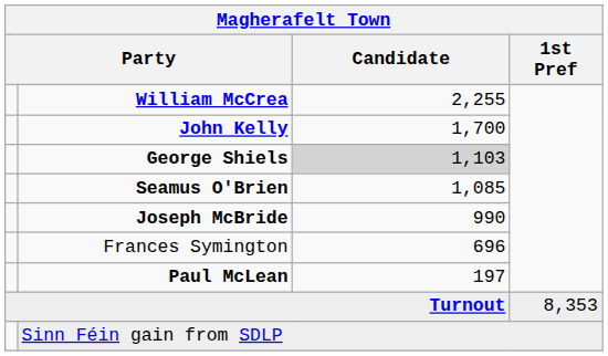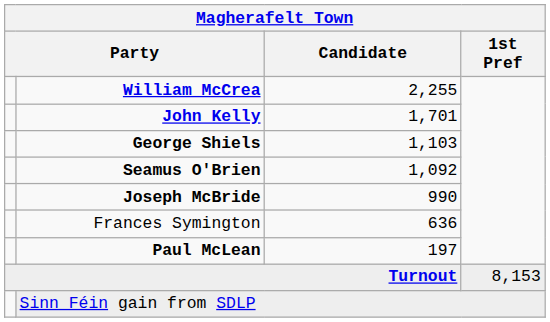John Kelly | Candidate: 1,700 -> 1,701
George Shiels | Candidate: lightgrey background -> no background
Seamus O'Brien | Candidate: 1,085 -> 1,092
Frances Symington | Candidate: 696 -> 636
Turnout | 1st Pref: 8,353 -> 8,153
